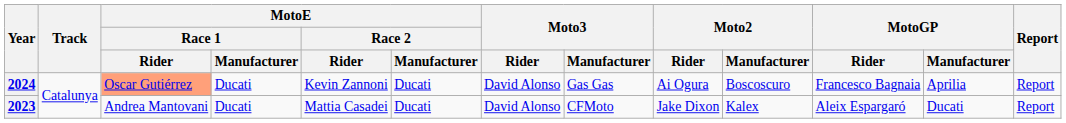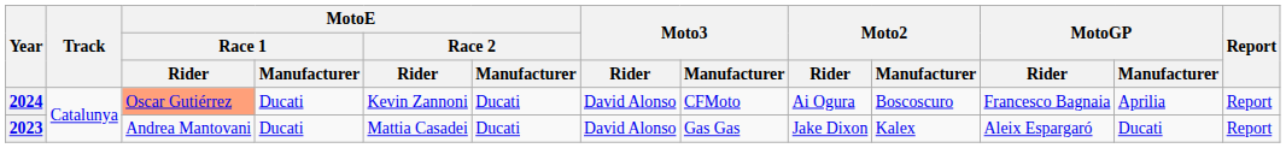2024 | Moto3 / Manufacturer: Gas Gas -> CFMoto
2023 | Moto3 / Manufacturer: CFMoto -> Gas Gas
